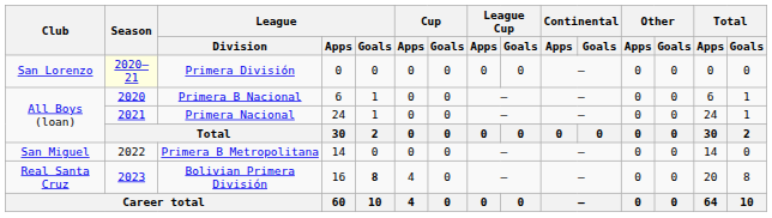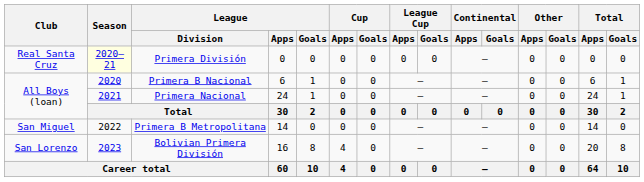Primera División | Club: San Lorenzo -> Real Santa Cruz
Bolivian Primera División | Club: Real Santa Cruz -> San Lorenzo
Bolivian Primera División | League / Goals: bold -> normal
